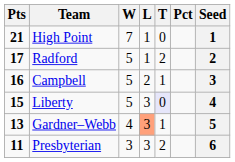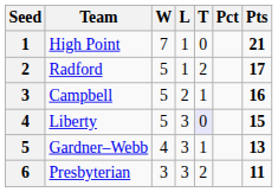columns swapped: Seed <-> Pts
Gardner–Webb | L: lightsalmon background -> no background
